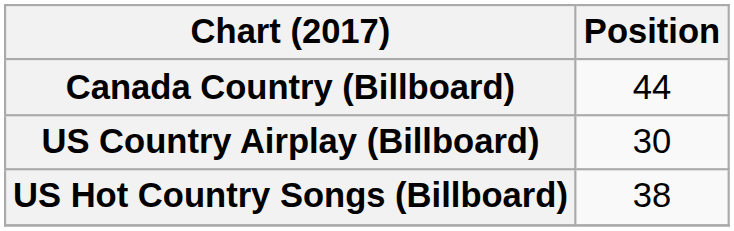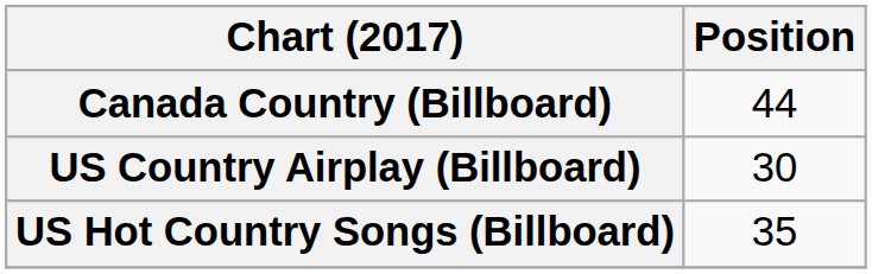US Hot Country Songs (Billboard) | Position: 38 -> 35
